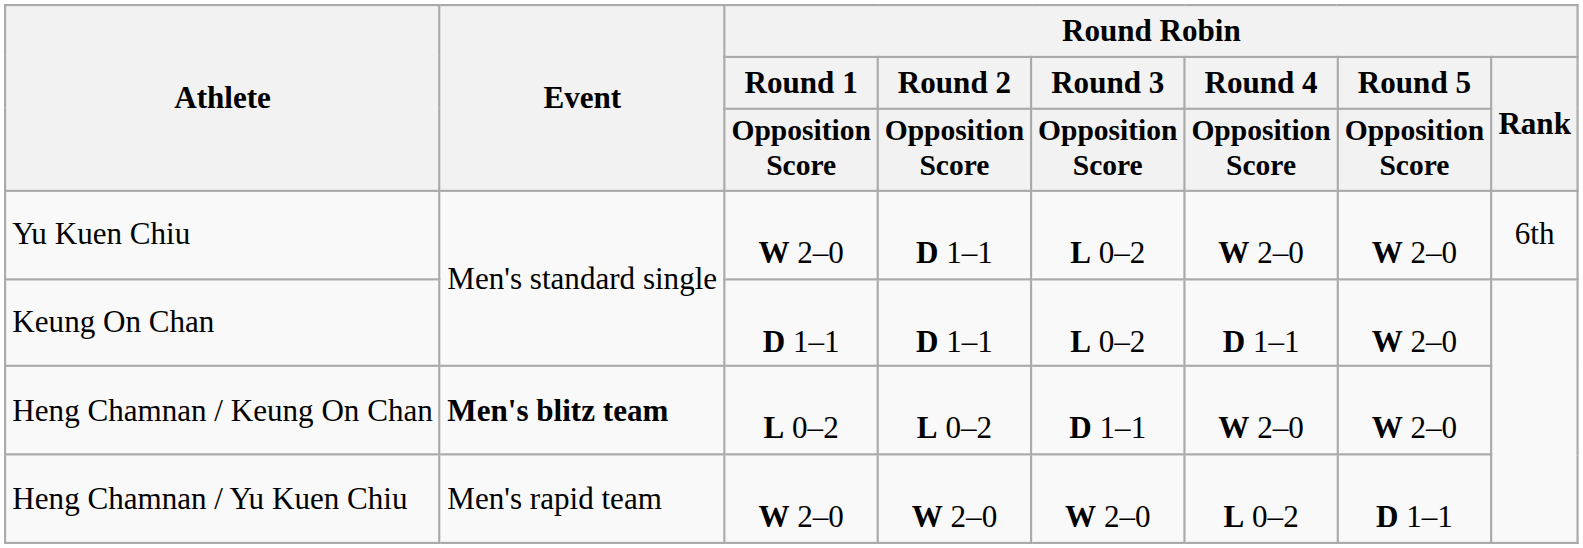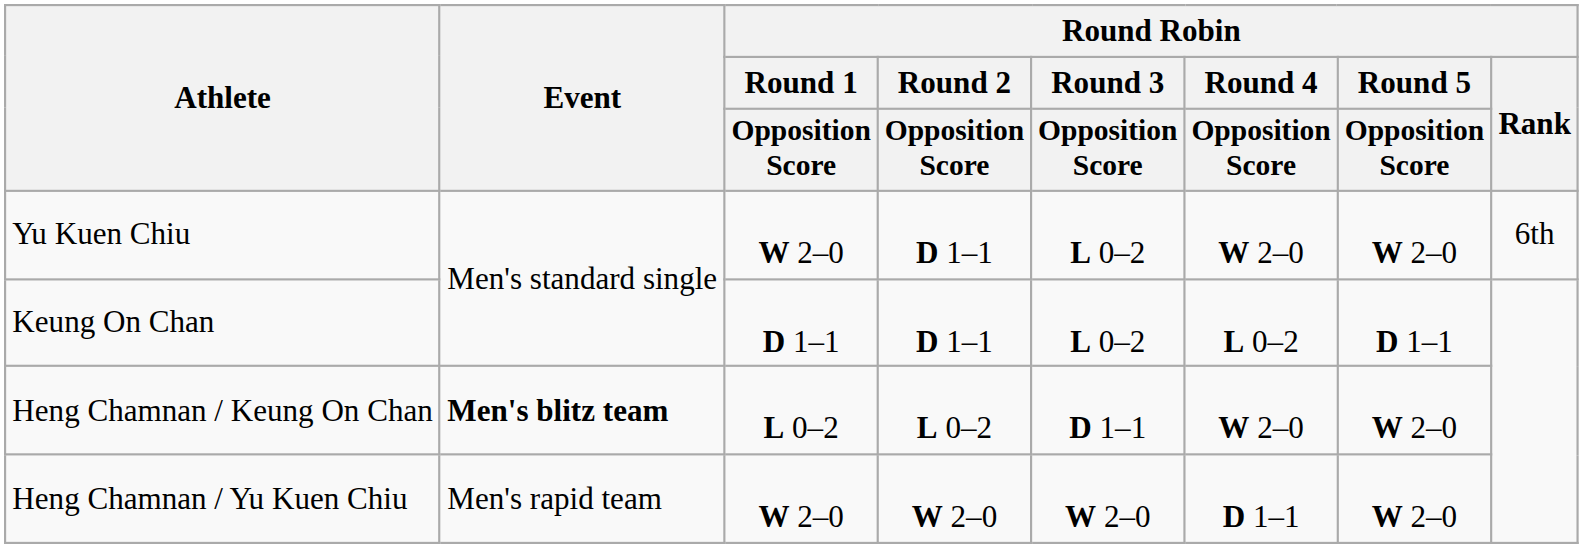Keung On Chan | Round Robin / Round 4 / Opposition Score: D 1–1 -> L 0–2
Keung On Chan | Round Robin / Round 5 / Opposition Score: W 2–0 -> D 1–1
Heng Chamnan / Yu Kuen Chiu | Round Robin / Round 4 / Opposition Score: L 0–2 -> D 1–1
Heng Chamnan / Yu Kuen Chiu | Round Robin / Round 5 / Opposition Score: D 1–1 -> W 2–0
